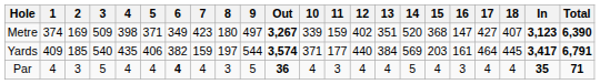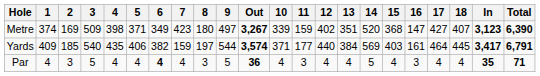Yards | 15: 203 -> 403
